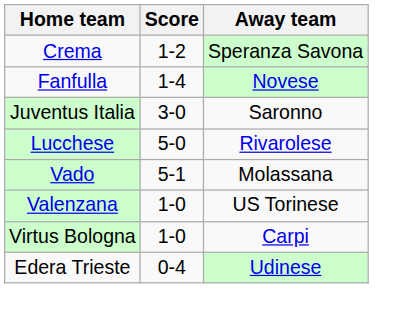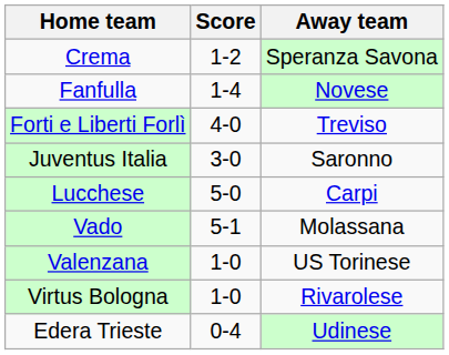+ row: Forti e Liberti Forlì | 4-0 | Treviso
Lucchese | Away team: Rivarolese -> Carpi
Virtus Bologna | Away team: Carpi -> Rivarolese
